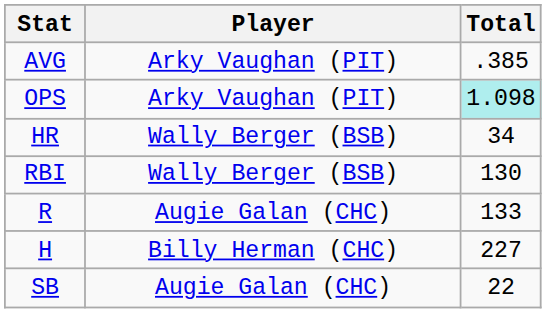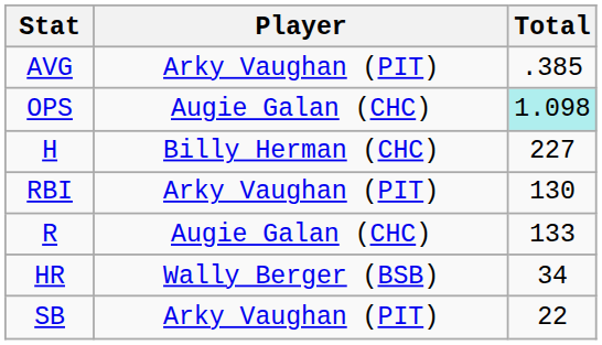OPS | Player: Arky Vaughan (PIT) -> Augie Galan (CHC)
rows swapped: HR <-> H
RBI | Player: Wally Berger (BSB) -> Arky Vaughan (PIT)
SB | Player: Augie Galan (CHC) -> Arky Vaughan (PIT)
